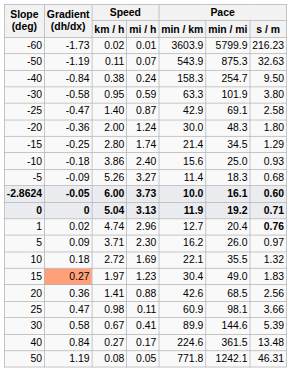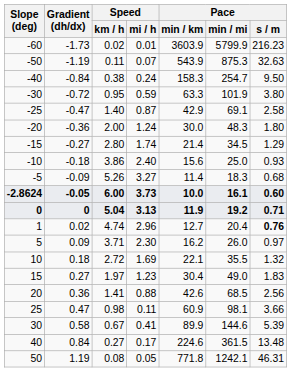-30 | Gradient (dh/dx): -0.58 -> -0.72
-15 | Gradient (dh/dx): -0.25 -> -0.27
15 | Gradient (dh/dx): lightsalmon background -> no background
